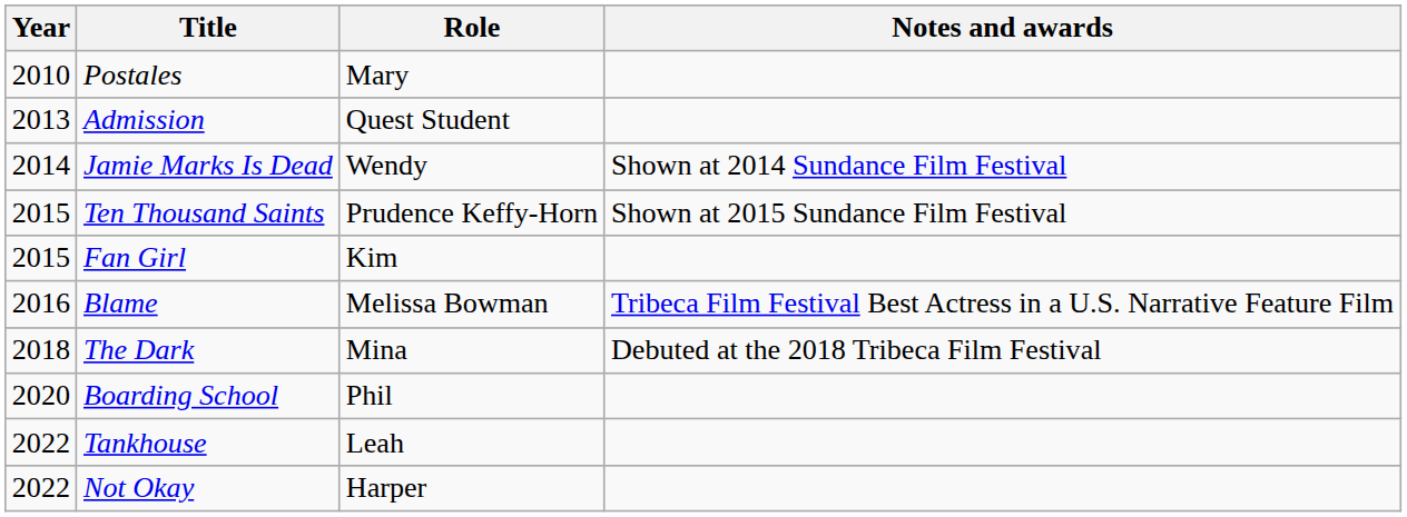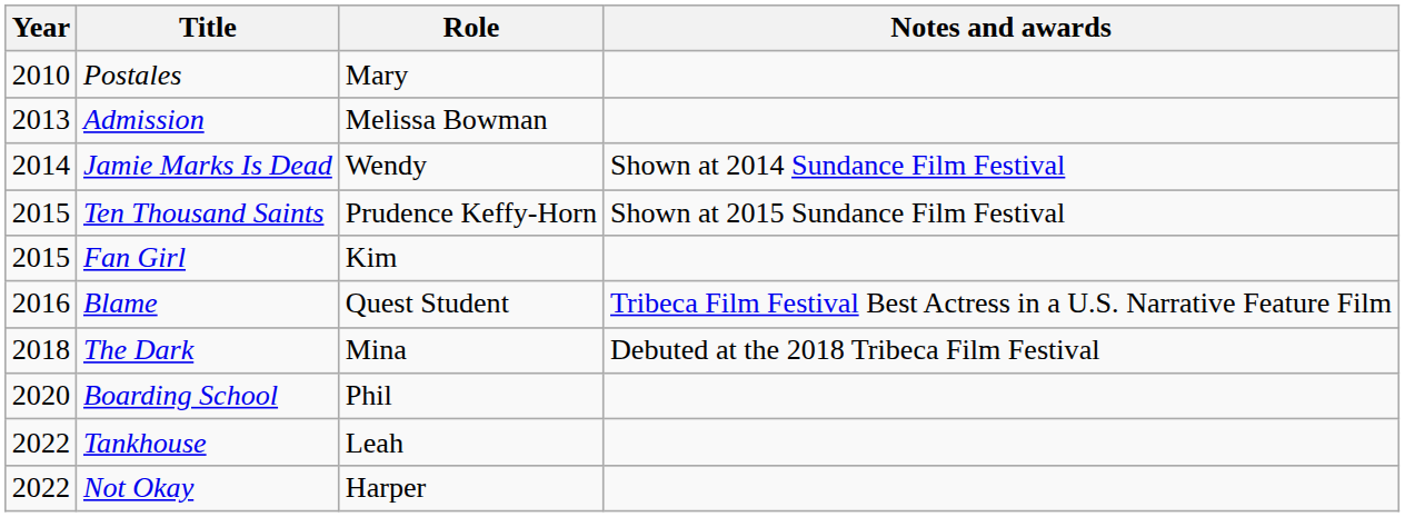Admission | Role: Quest Student -> Melissa Bowman
Blame | Role: Melissa Bowman -> Quest Student
